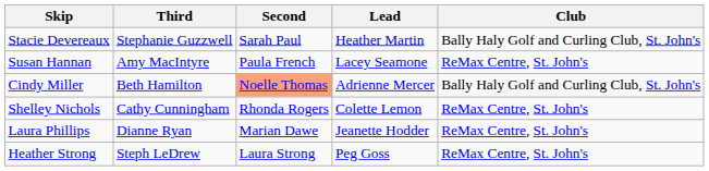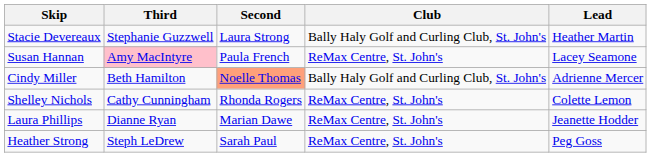columns swapped: Lead <-> Club
Stacie Devereaux | Second: Sarah Paul -> Laura Strong
Susan Hannan | Third: no background -> pink background
Heather Strong | Second: Laura Strong -> Sarah Paul
